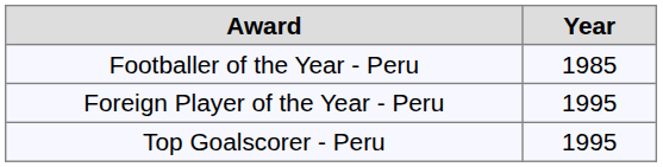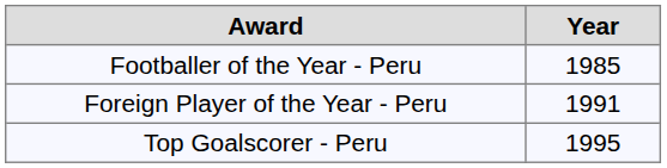Foreign Player of the Year - Peru | Year: 1995 -> 1991
